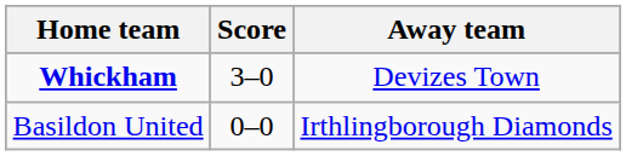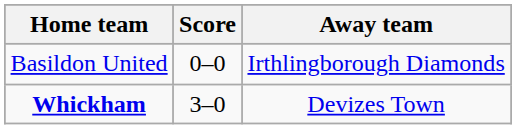rows swapped: Basildon United <-> Whickham
